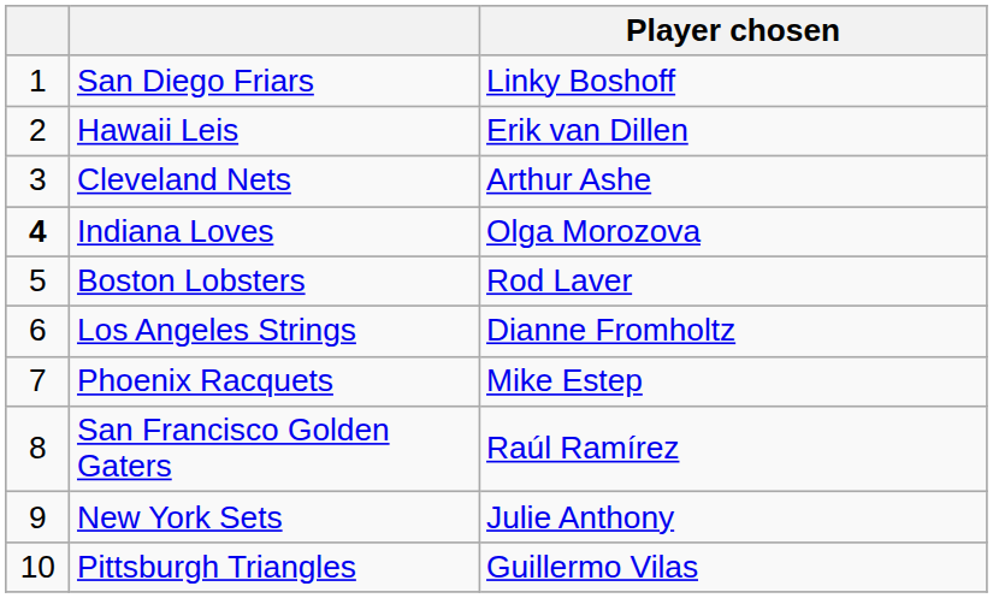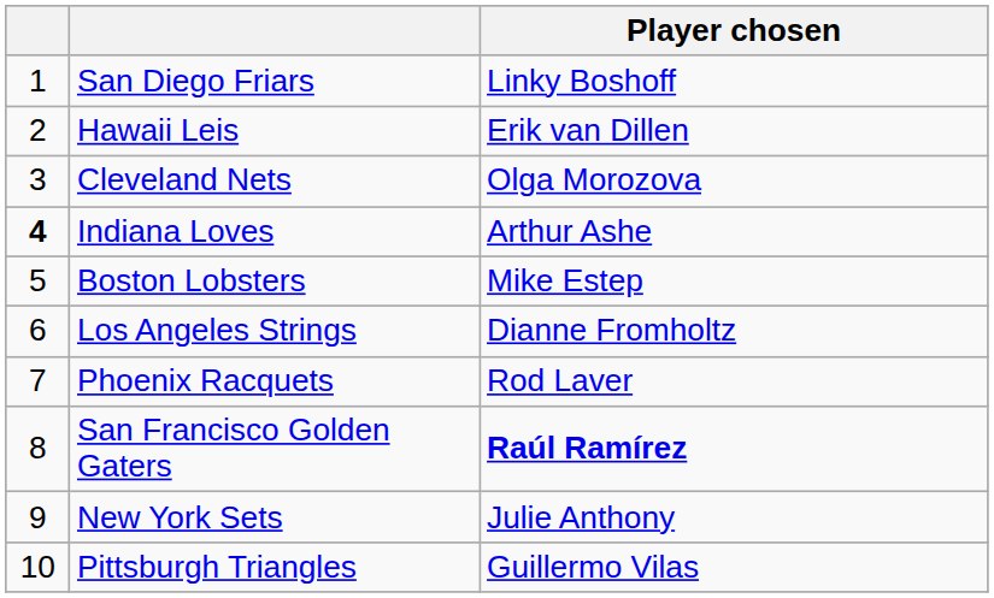Cleveland Nets | Player chosen: Arthur Ashe -> Olga Morozova
Indiana Loves | Player chosen: Olga Morozova -> Arthur Ashe
Boston Lobsters | Player chosen: Rod Laver -> Mike Estep
Phoenix Racquets | Player chosen: Mike Estep -> Rod Laver
San Francisco Golden Gaters | Player chosen: normal -> bold
